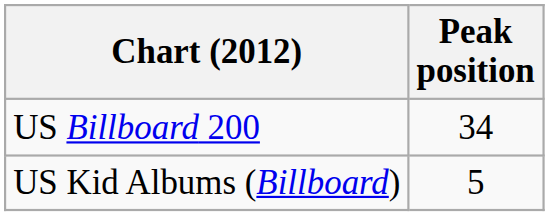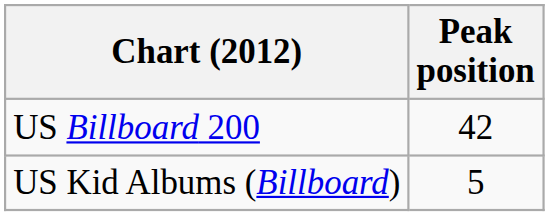US Billboard 200 | Peak position: 34 -> 42
